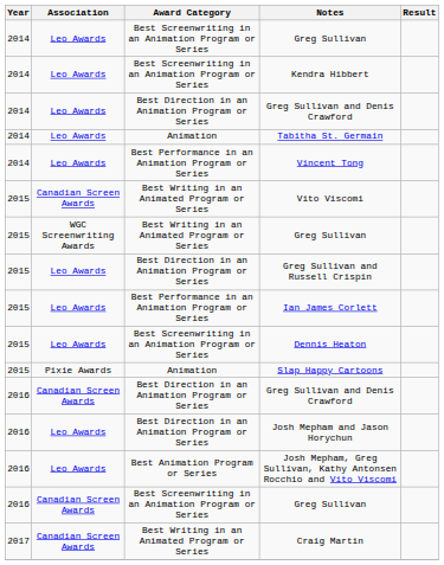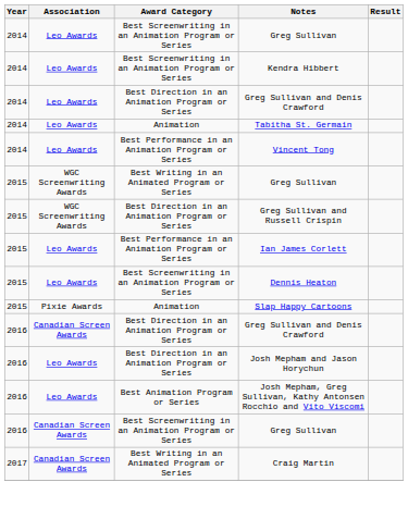- row: 2015 | Canadian Screen Awards | Best Writing in an Animated Program or Series | Vito Viscomi
Greg Sullivan and Russell Crispin | Association: Leo Awards -> WGC Screenwriting Awards
